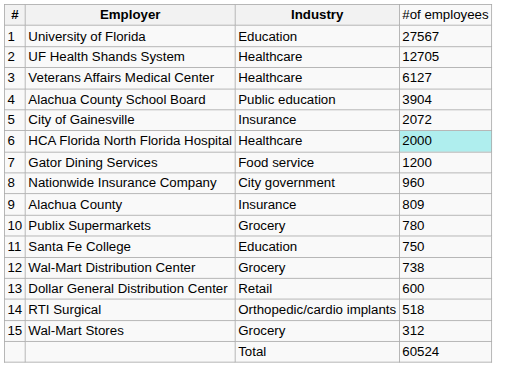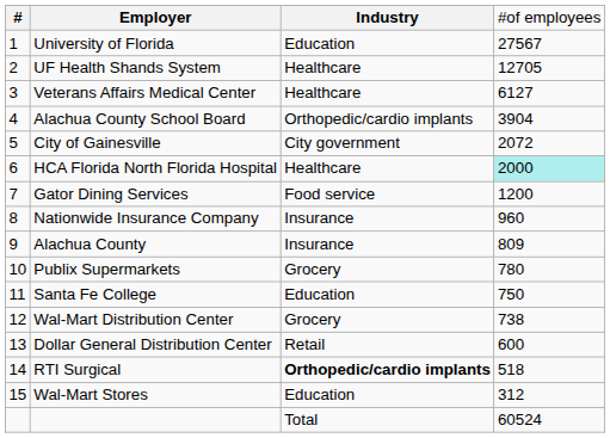Alachua County School Board | column 3: Public education -> Orthopedic/cardio implants
City of Gainesville | column 3: Insurance -> City government
Nationwide Insurance Company | column 3: City government -> Insurance
RTI Surgical | column 3: normal -> bold
Wal-Mart Stores | column 3: Grocery -> Education
